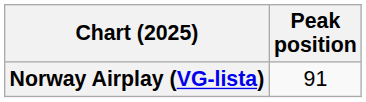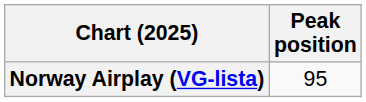Norway Airplay (VG-lista) | Peak position: 91 -> 95
